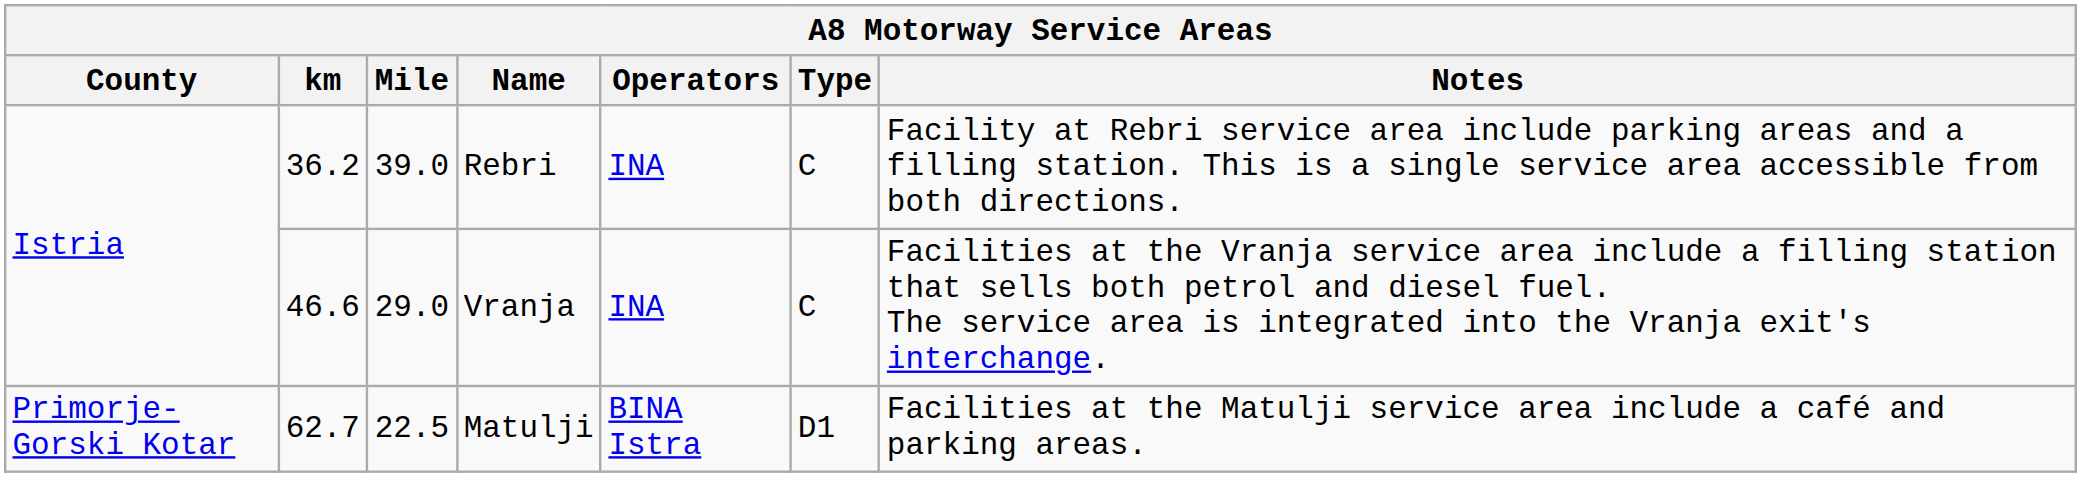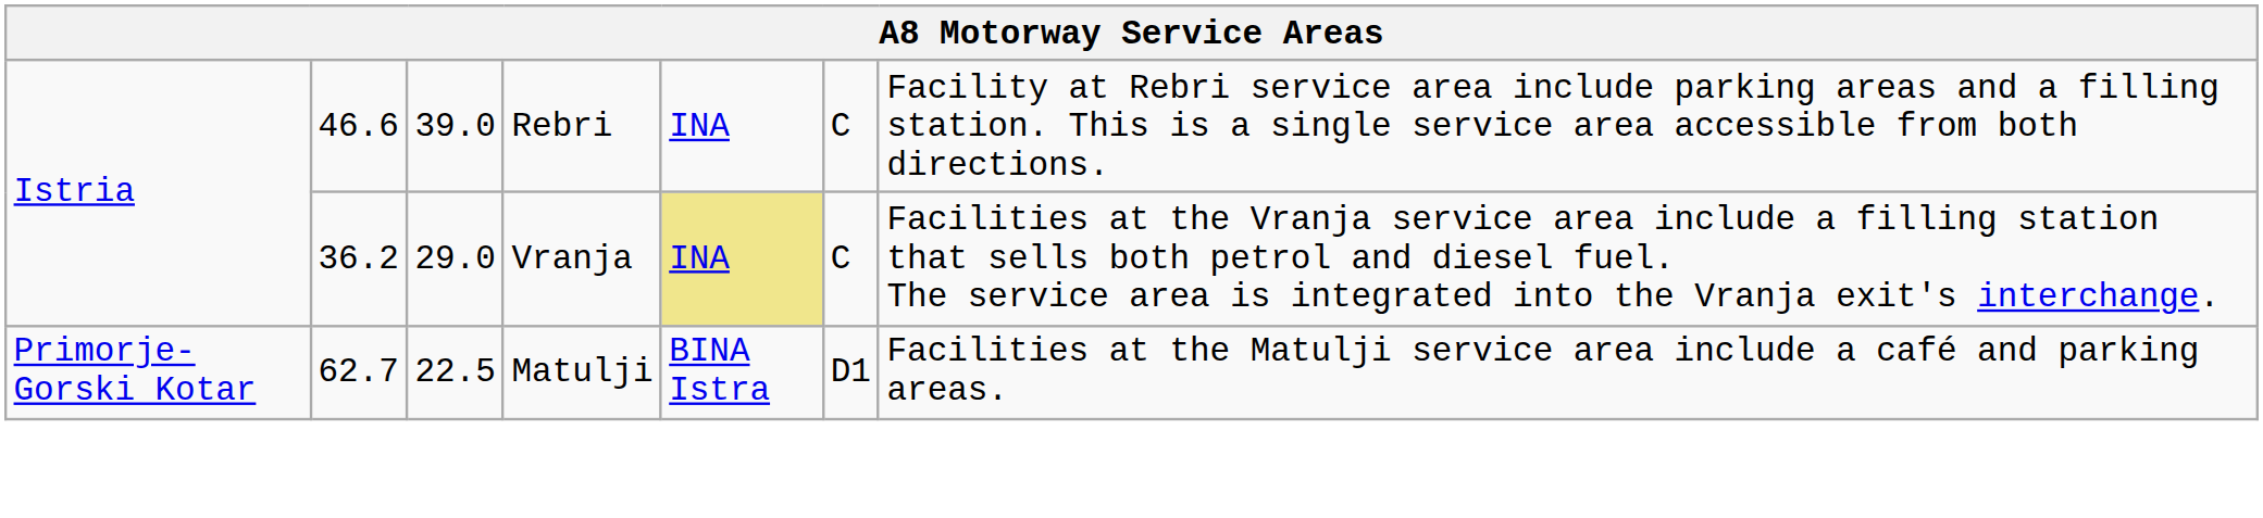- row: County | km | Mile | Name | Operators | Type | Notes
Rebri | column 2: 36.2 -> 46.6
Vranja | column 2: 46.6 -> 36.2
Vranja | column 5: no background -> khaki background
